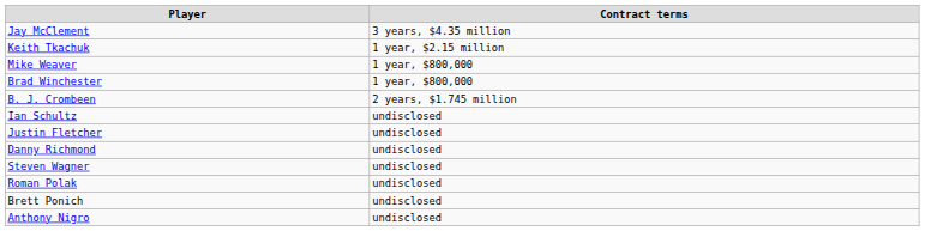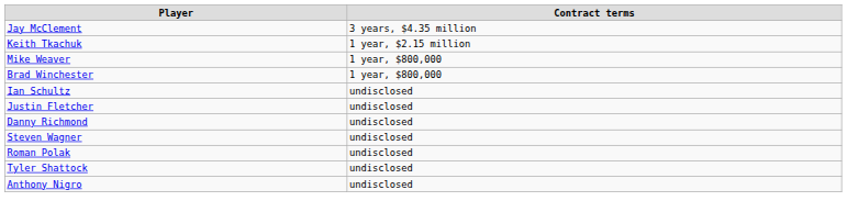- row: B. J. Crombeen | 2 years, $1.745 million
- row: Brett Ponich | undisclosed
+ row: Tyler Shattock | undisclosed
